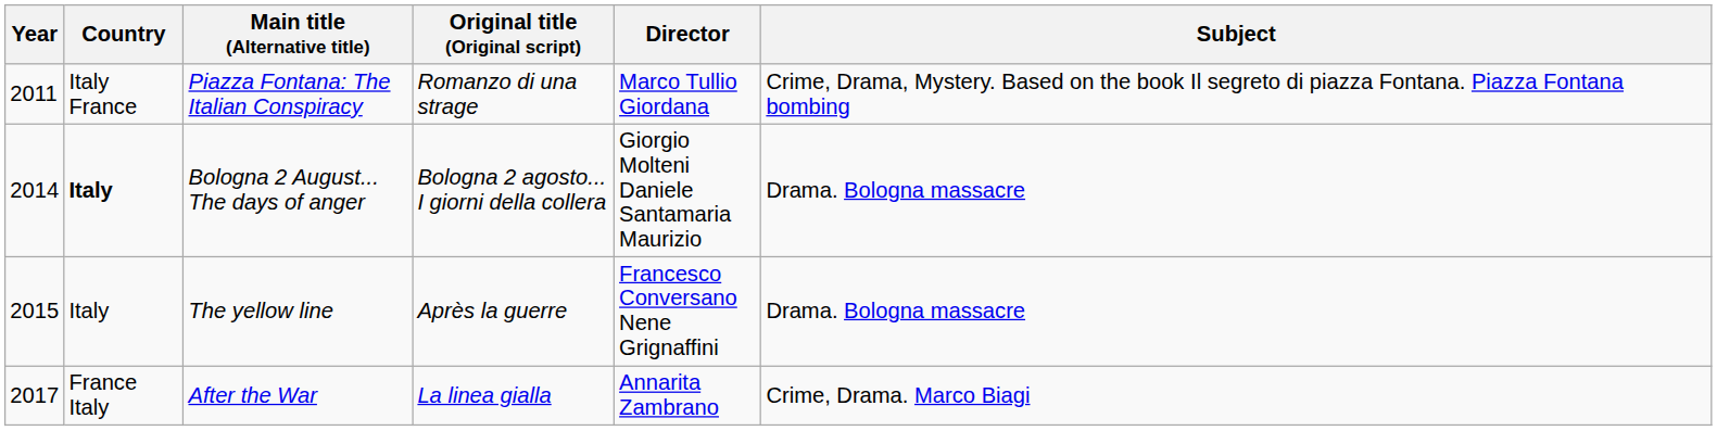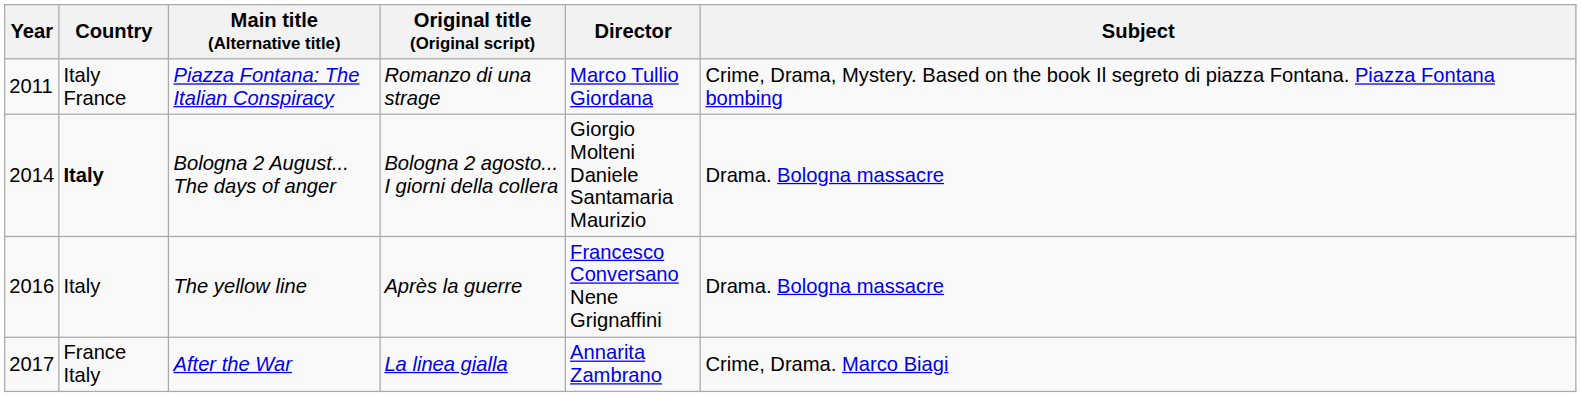The yellow line | Year: 2015 -> 2016
